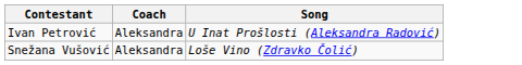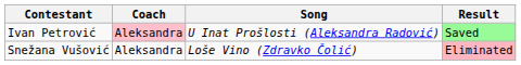+ column: Result | Saved | Eliminated
Ivan Petrović | Coach: no background -> pink background
